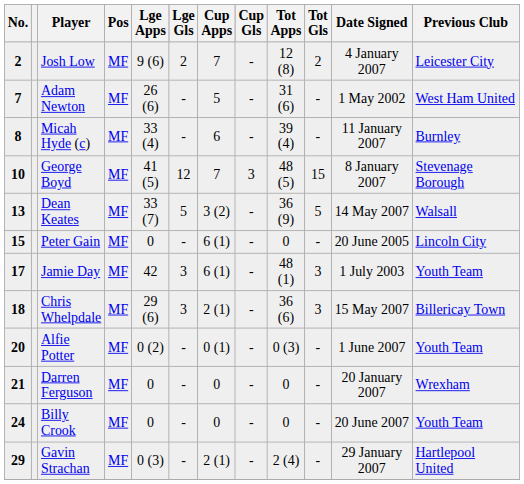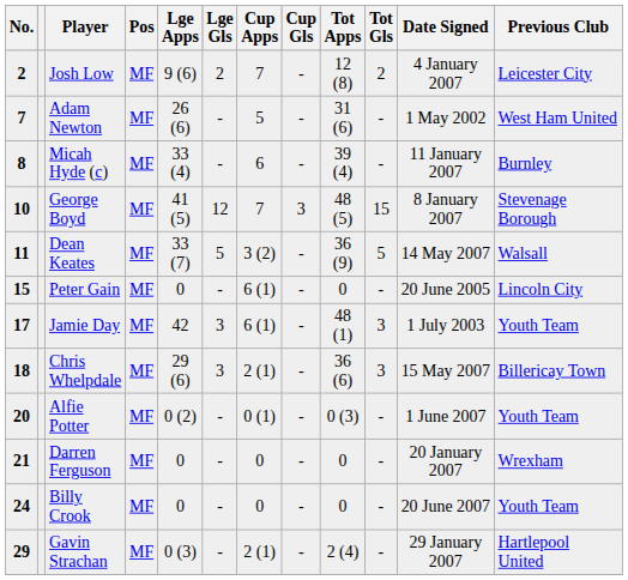Dean Keates | No.: 13 -> 11
